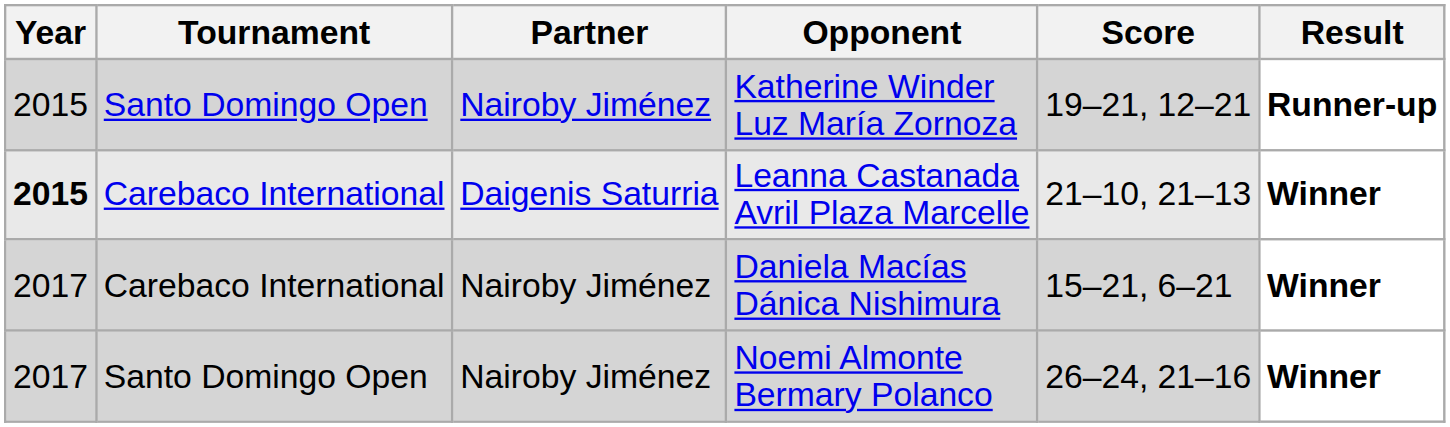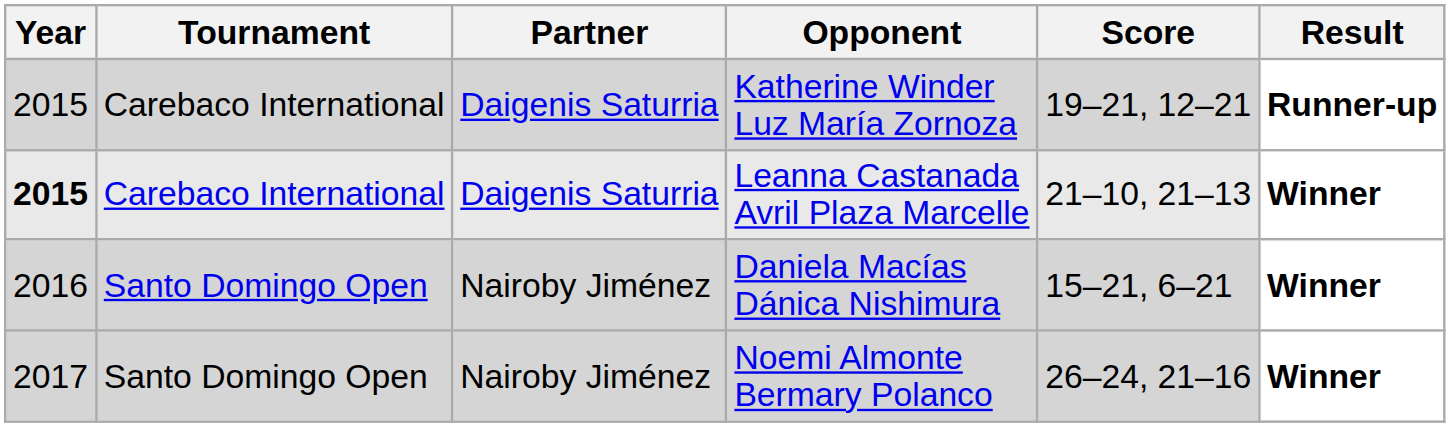Katherine Winder Luz María Zornoza | Tournament: Santo Domingo Open -> Carebaco International
Katherine Winder Luz María Zornoza | Partner: Nairoby Jiménez -> Daigenis Saturria
Daniela Macías Dánica Nishimura | Year: 2017 -> 2016
Daniela Macías Dánica Nishimura | Tournament: Carebaco International -> Santo Domingo Open
